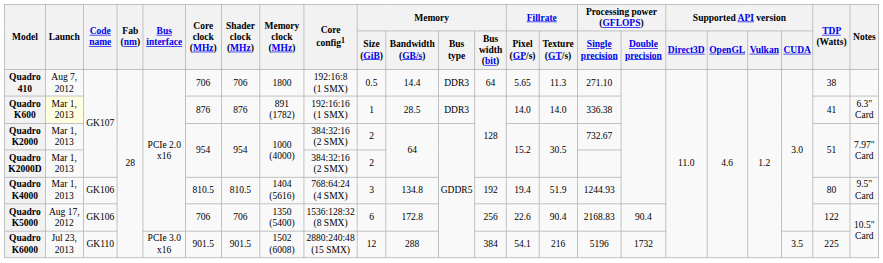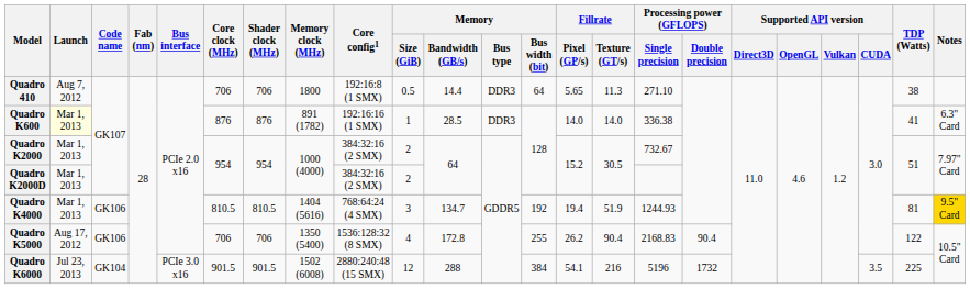Quadro K4000 | Memory / Bandwidth (GB/s): 134.8 -> 134.7
Quadro K4000 | TDP (Watts): 80 -> 81
Quadro K4000 | Notes: no background -> gold background
Quadro K5000 | Memory / Size (GiB): 6 -> 4
Quadro K5000 | Memory / Bus width (bit): 256 -> 255
Quadro K5000 | Fillrate / Pixel (GP/s): 22.6 -> 26.2
Quadro K6000 | Code name: GK110 -> GK104
